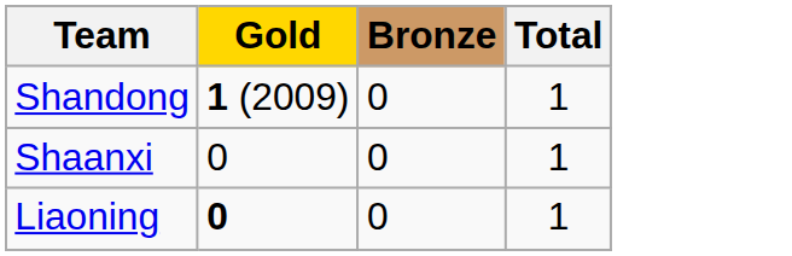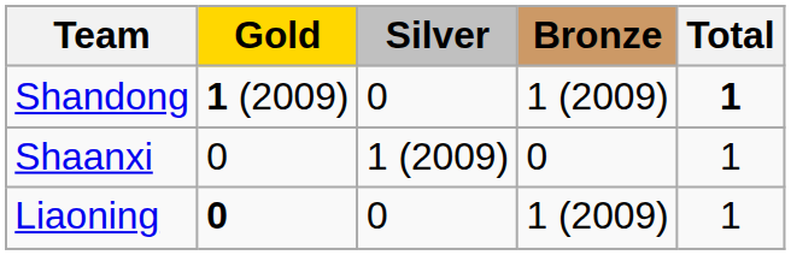+ column: Silver | 0 | 1 (2009) | 0
Shandong | Bronze: 0 -> 1 (2009)
Shandong | Total: normal -> bold
Liaoning | Bronze: 0 -> 1 (2009)
